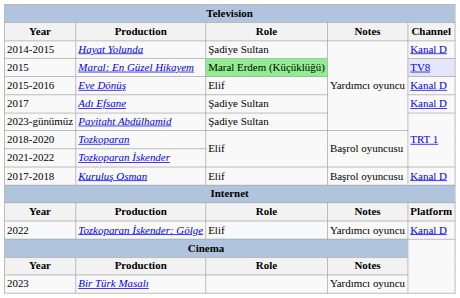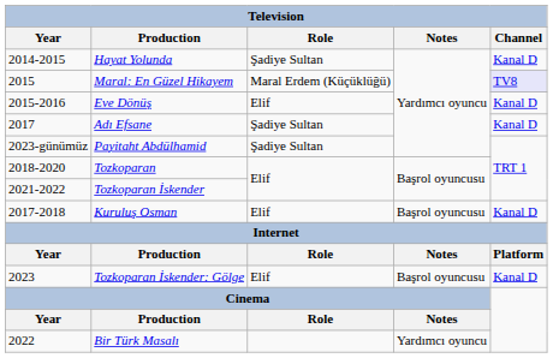Maral: En Güzel Hikayem | Role: lightgreen background -> no background
Tozkoparan İskender: Gölge | Year: 2022 -> 2023
Tozkoparan İskender: Gölge | Notes: Yardımcı oyuncu -> Başrol oyuncusu
Bir Türk Masalı | Year: 2023 -> 2022
